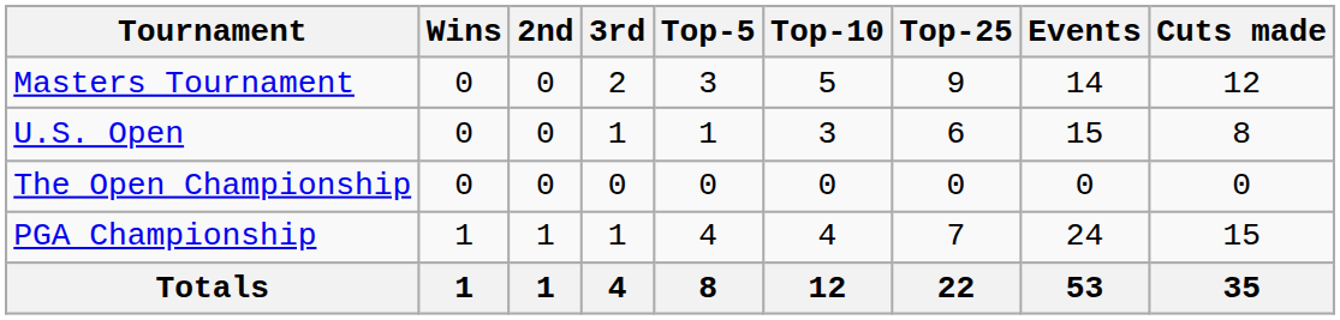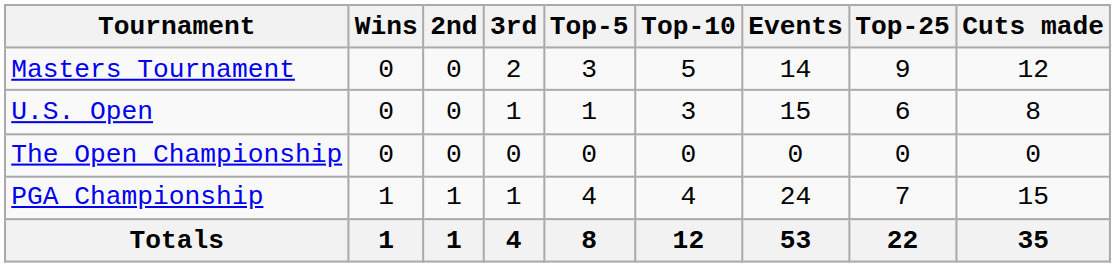columns swapped: Top-25 <-> Events
